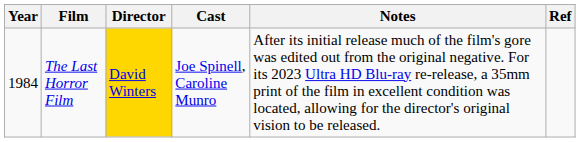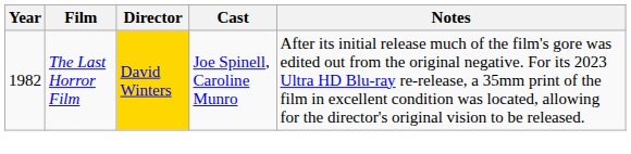- column: Ref
The Last Horror Film | Year: 1984 -> 1982
